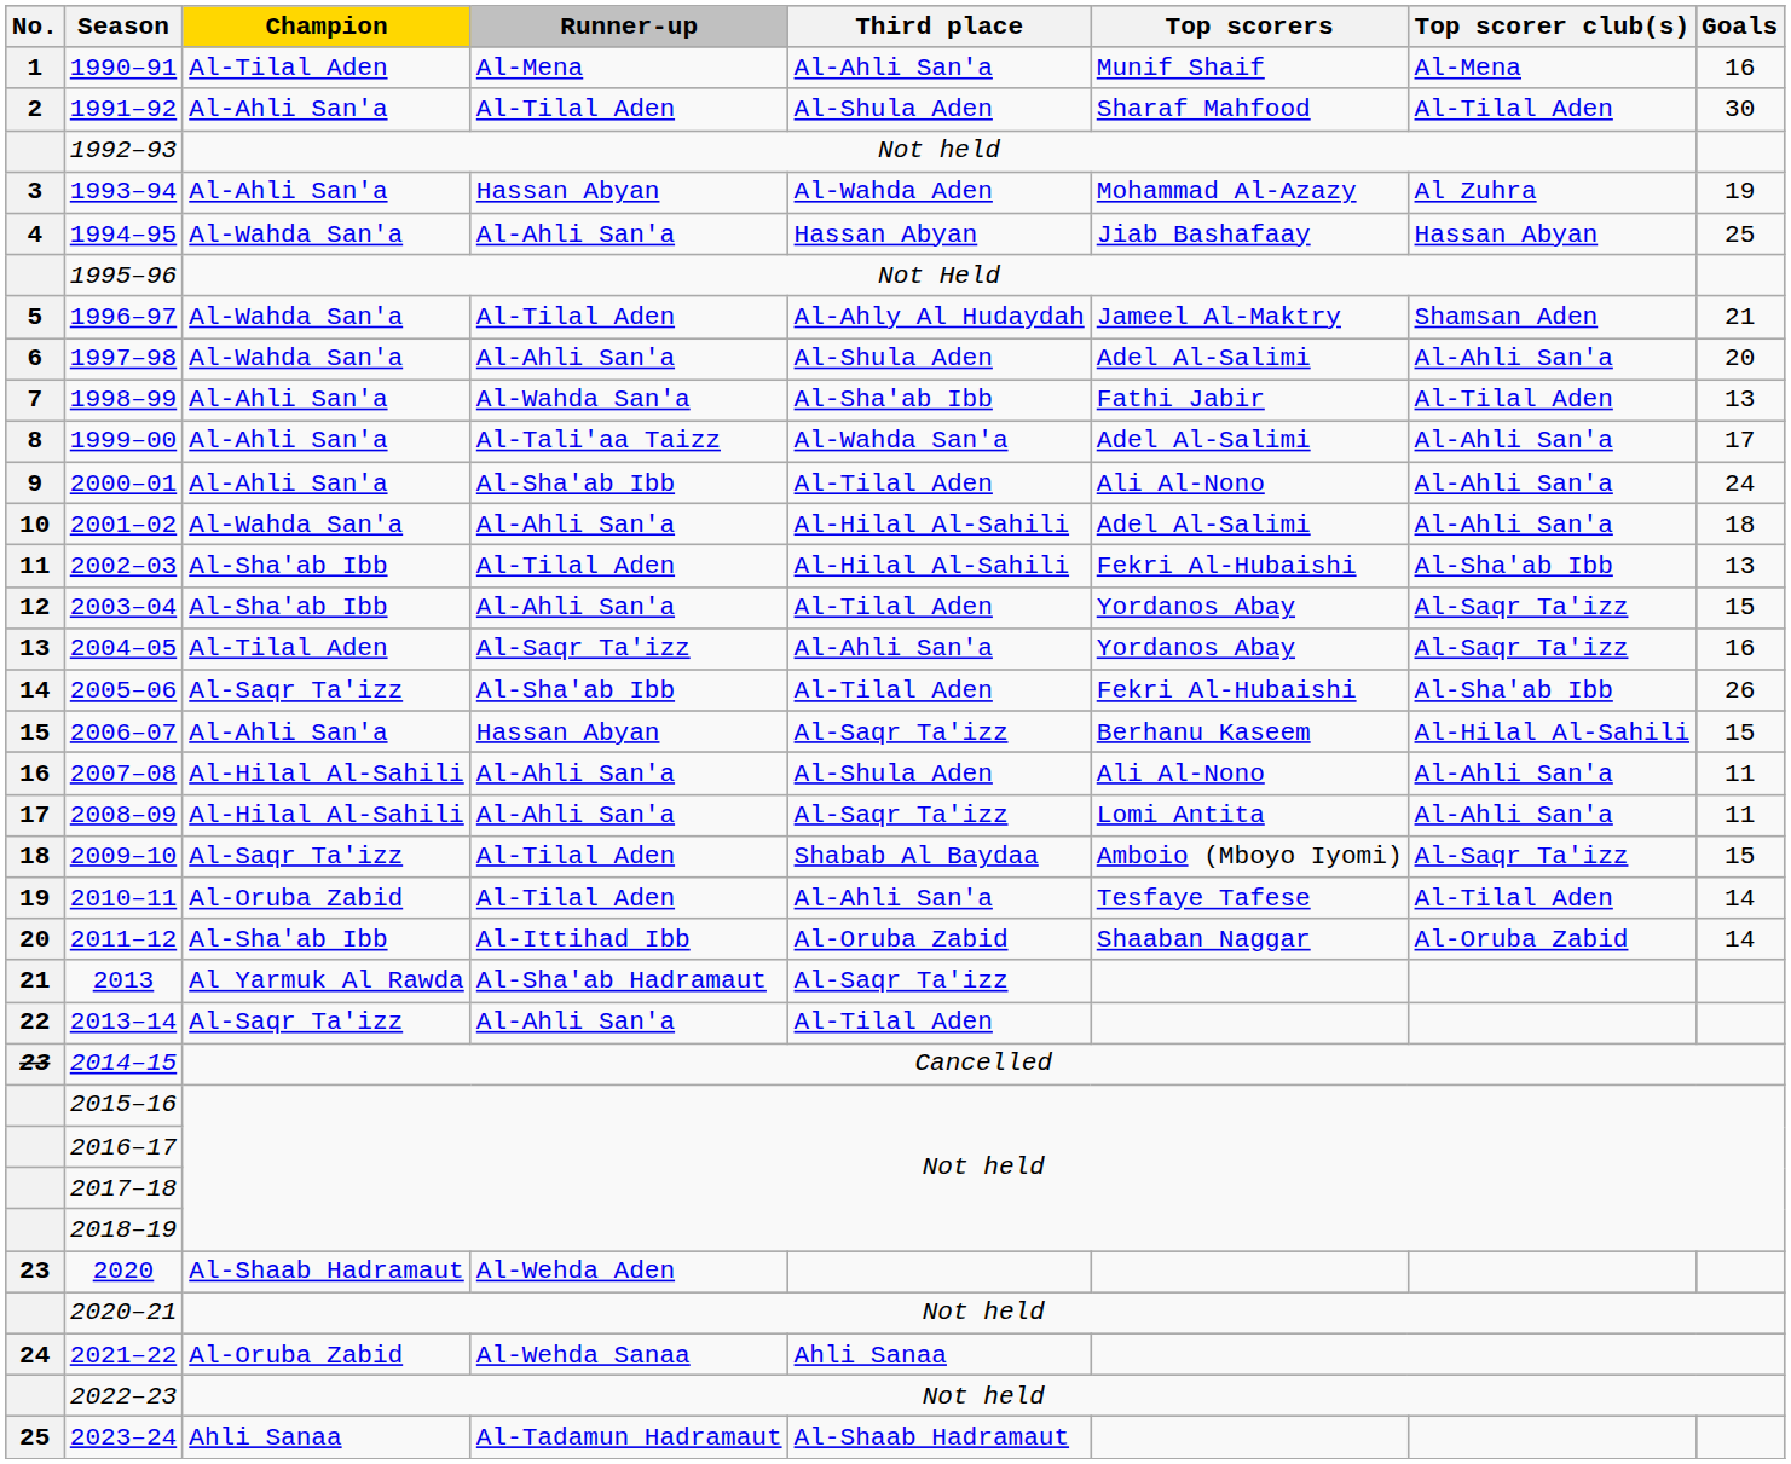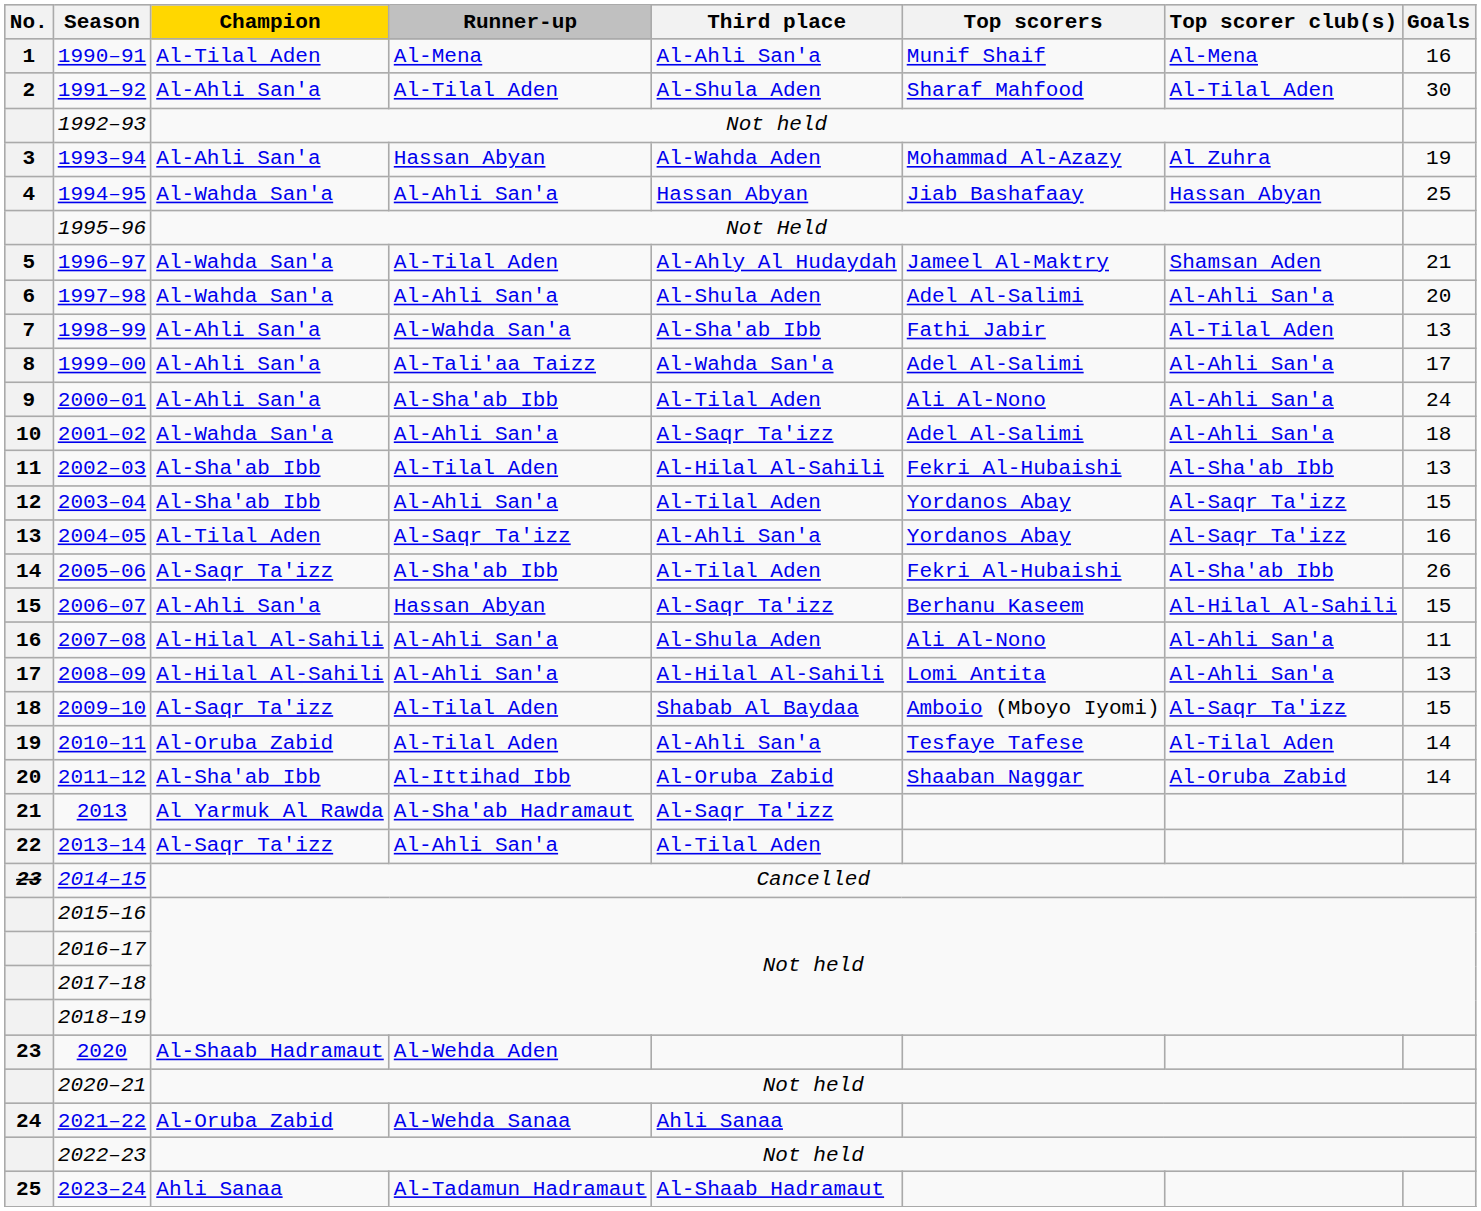2001–02 | Third place: Al-Hilal Al-Sahili -> Al-Saqr Ta'izz
2008–09 | Third place: Al-Saqr Ta'izz -> Al-Hilal Al-Sahili
2008–09 | Goals: 11 -> 13
